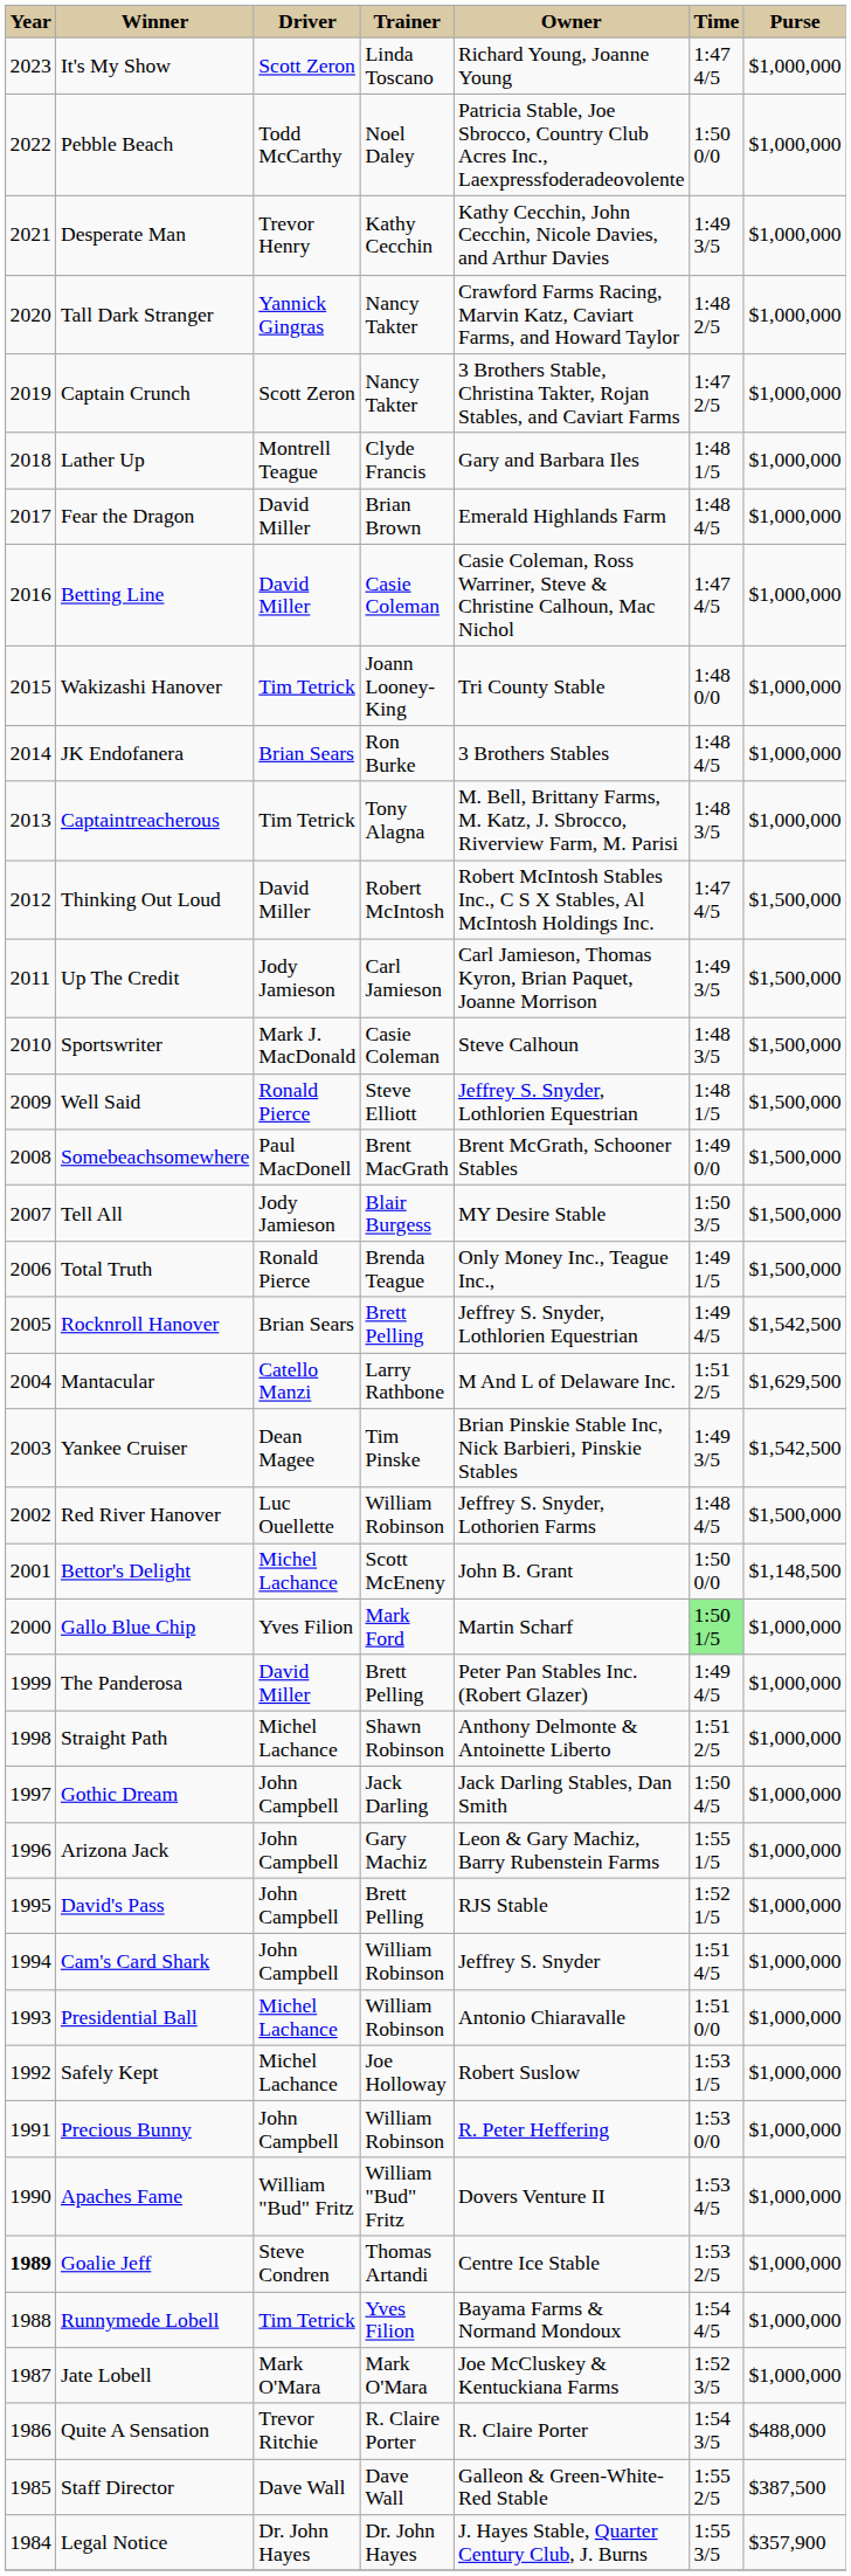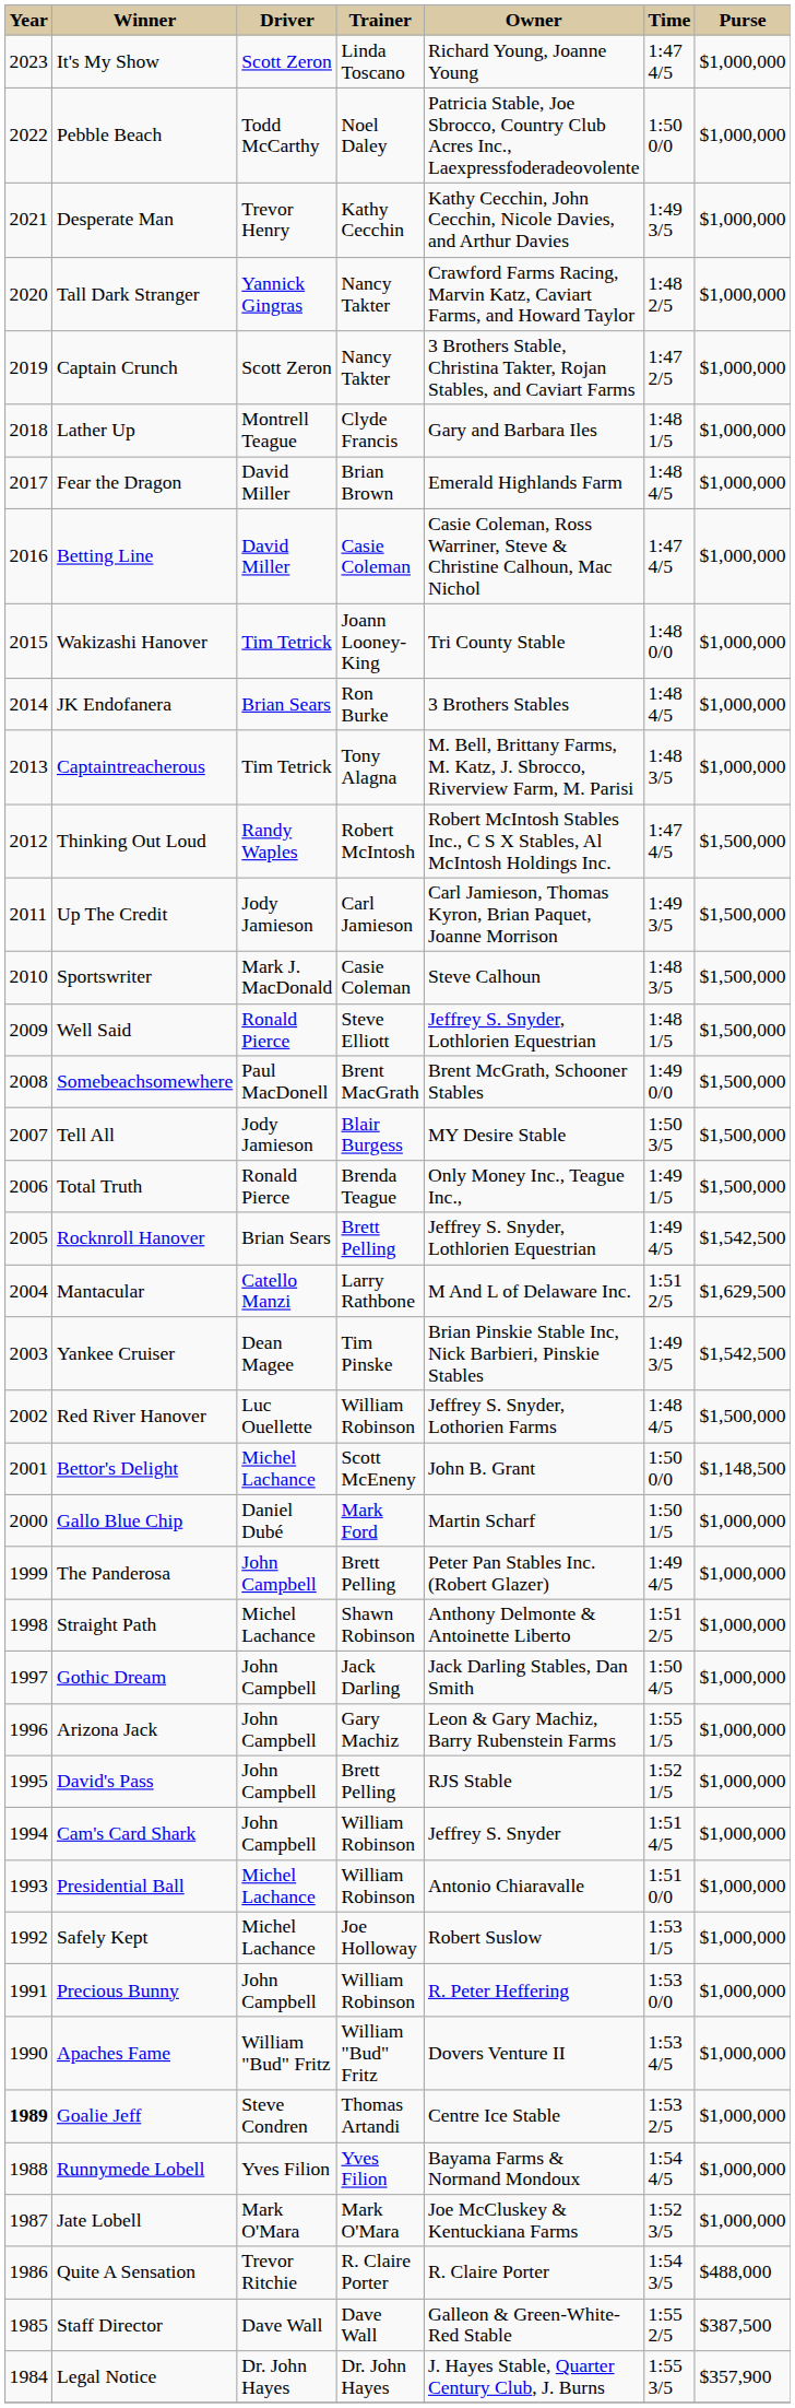Thinking Out Loud | Driver: David Miller -> Randy Waples
Gallo Blue Chip | Driver: Yves Filion -> Daniel Dubé
Gallo Blue Chip | Time: lightgreen background -> no background
The Panderosa | Driver: David Miller -> John Campbell
Runnymede Lobell | Driver: Tim Tetrick -> Yves Filion
